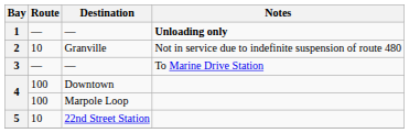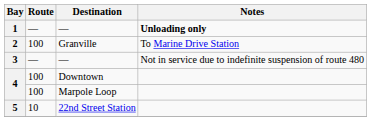2 | Route: 10 -> 100
2 | Notes: Not in service due to indefinite suspension of route 480 -> To Marine Drive Station
3 | Notes: To Marine Drive Station -> Not in service due to indefinite suspension of route 480
